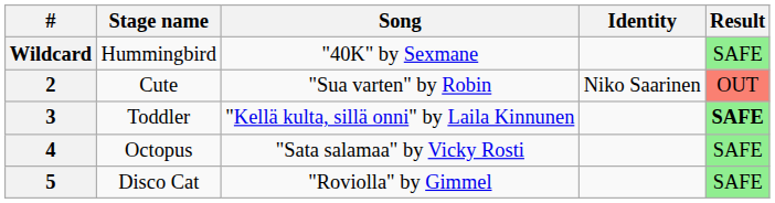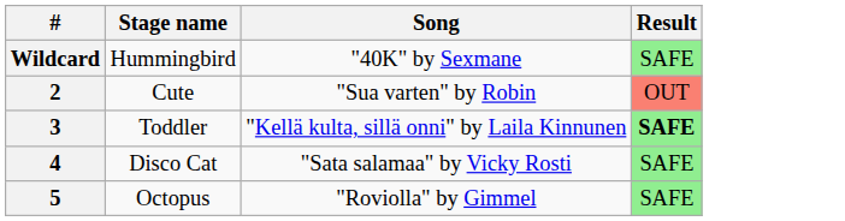- column: Identity | Niko Saarinen
4 | Stage name: Octopus -> Disco Cat
5 | Stage name: Disco Cat -> Octopus
